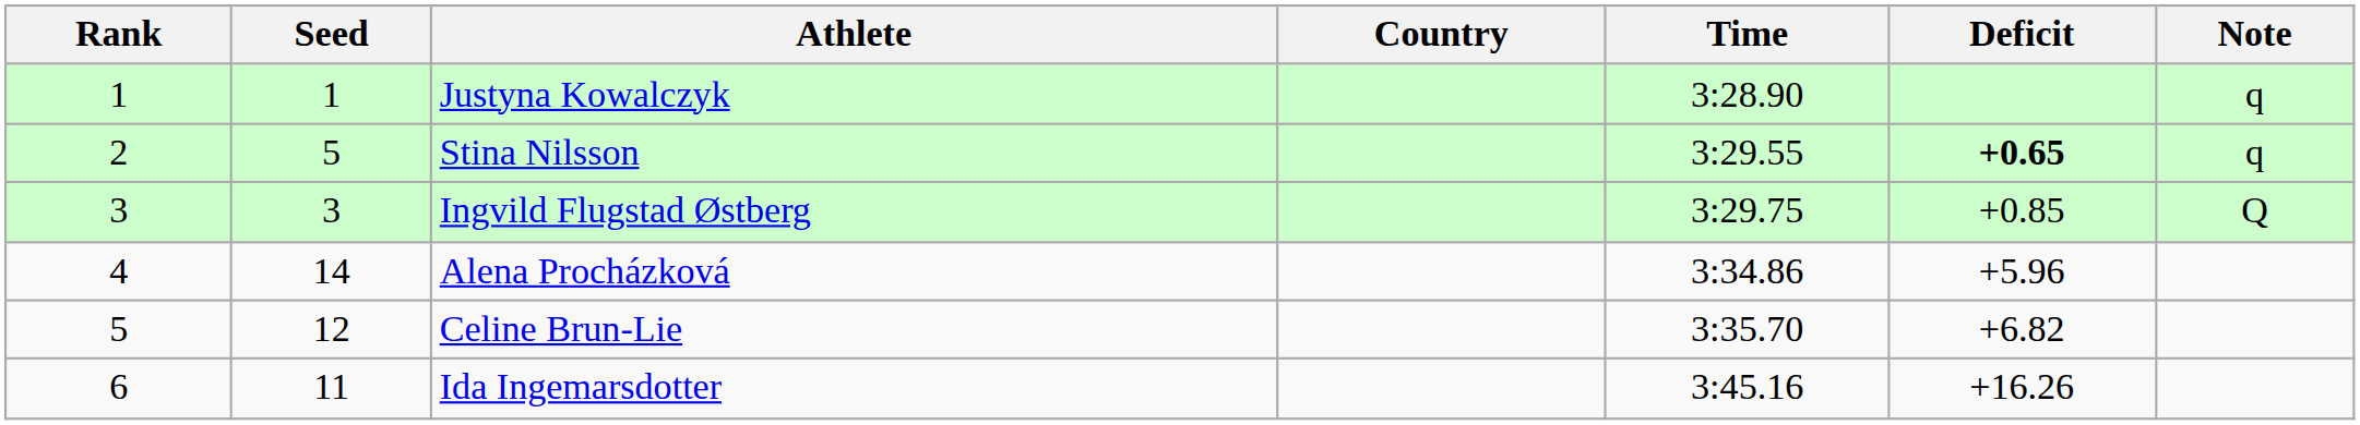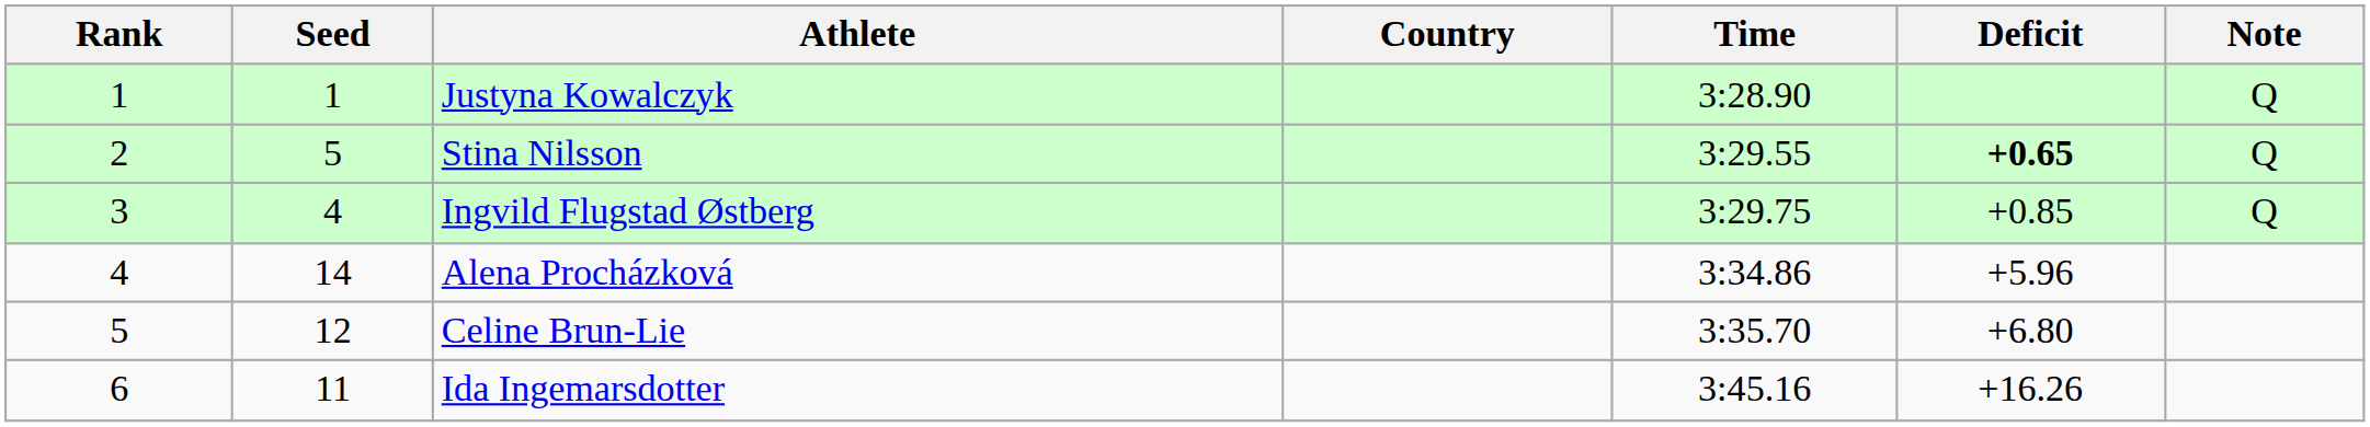Justyna Kowalczyk | Note: q -> Q
Stina Nilsson | Note: q -> Q
Ingvild Flugstad Østberg | Seed: 3 -> 4
Celine Brun-Lie | Deficit: +6.82 -> +6.80
